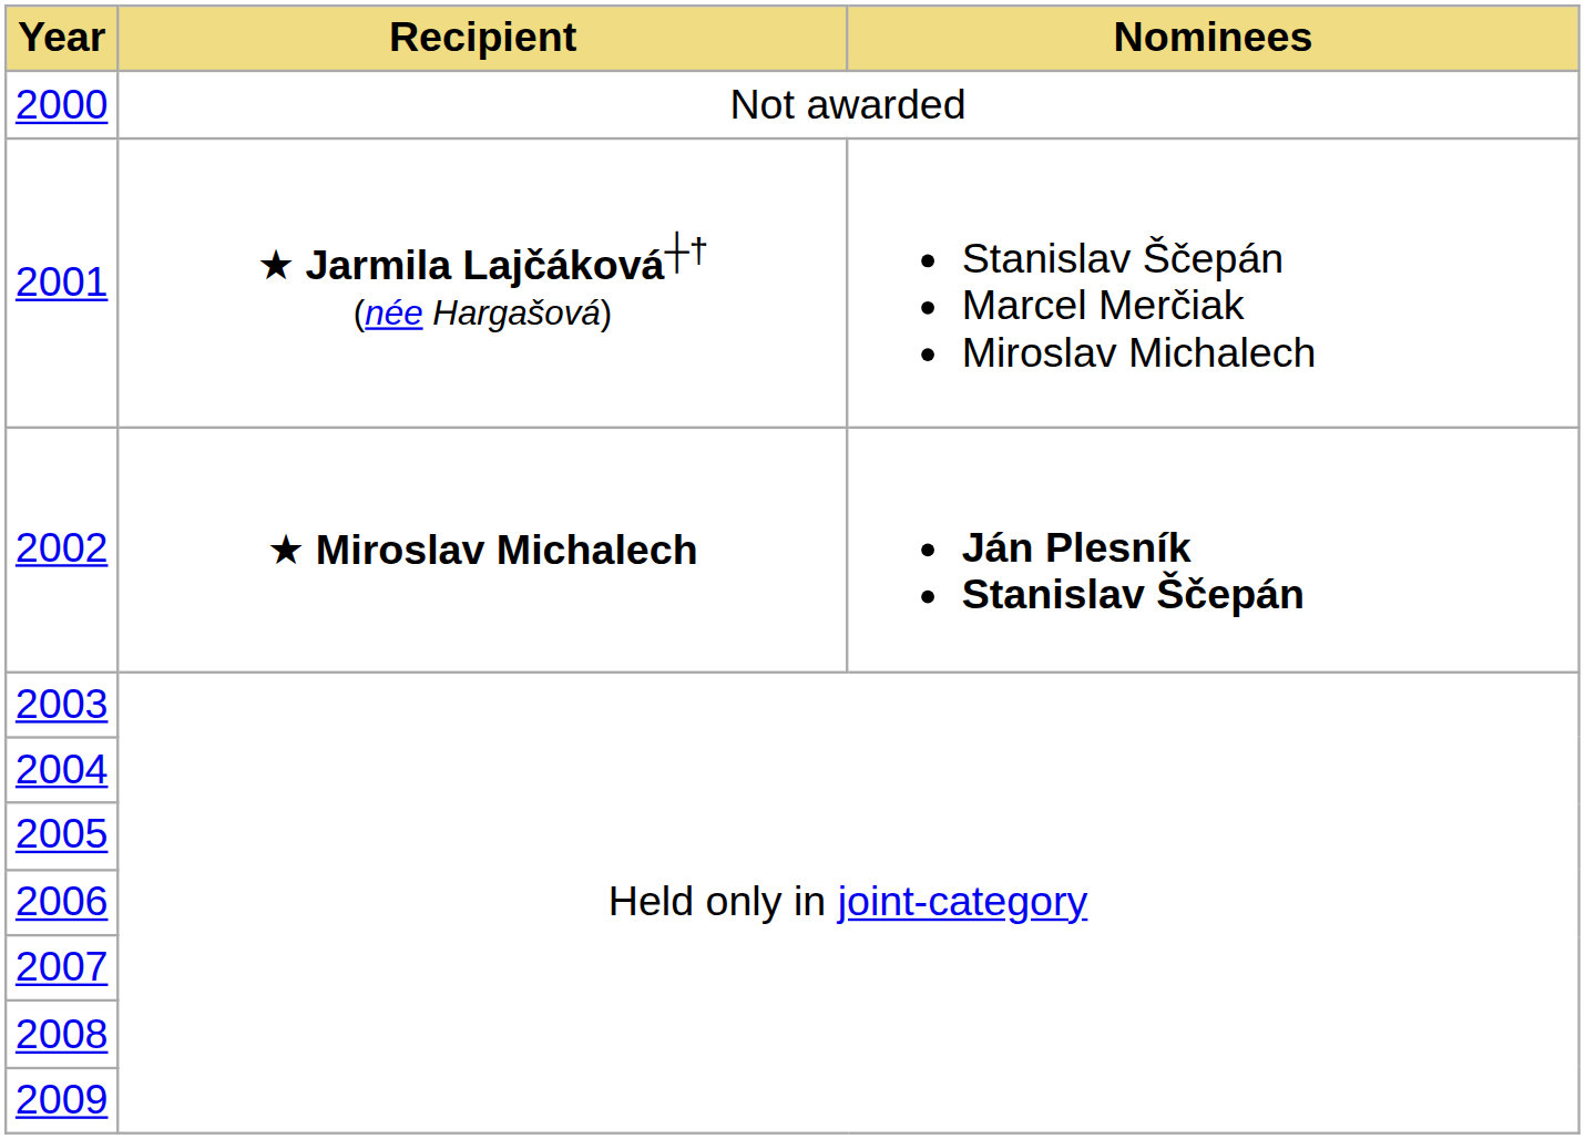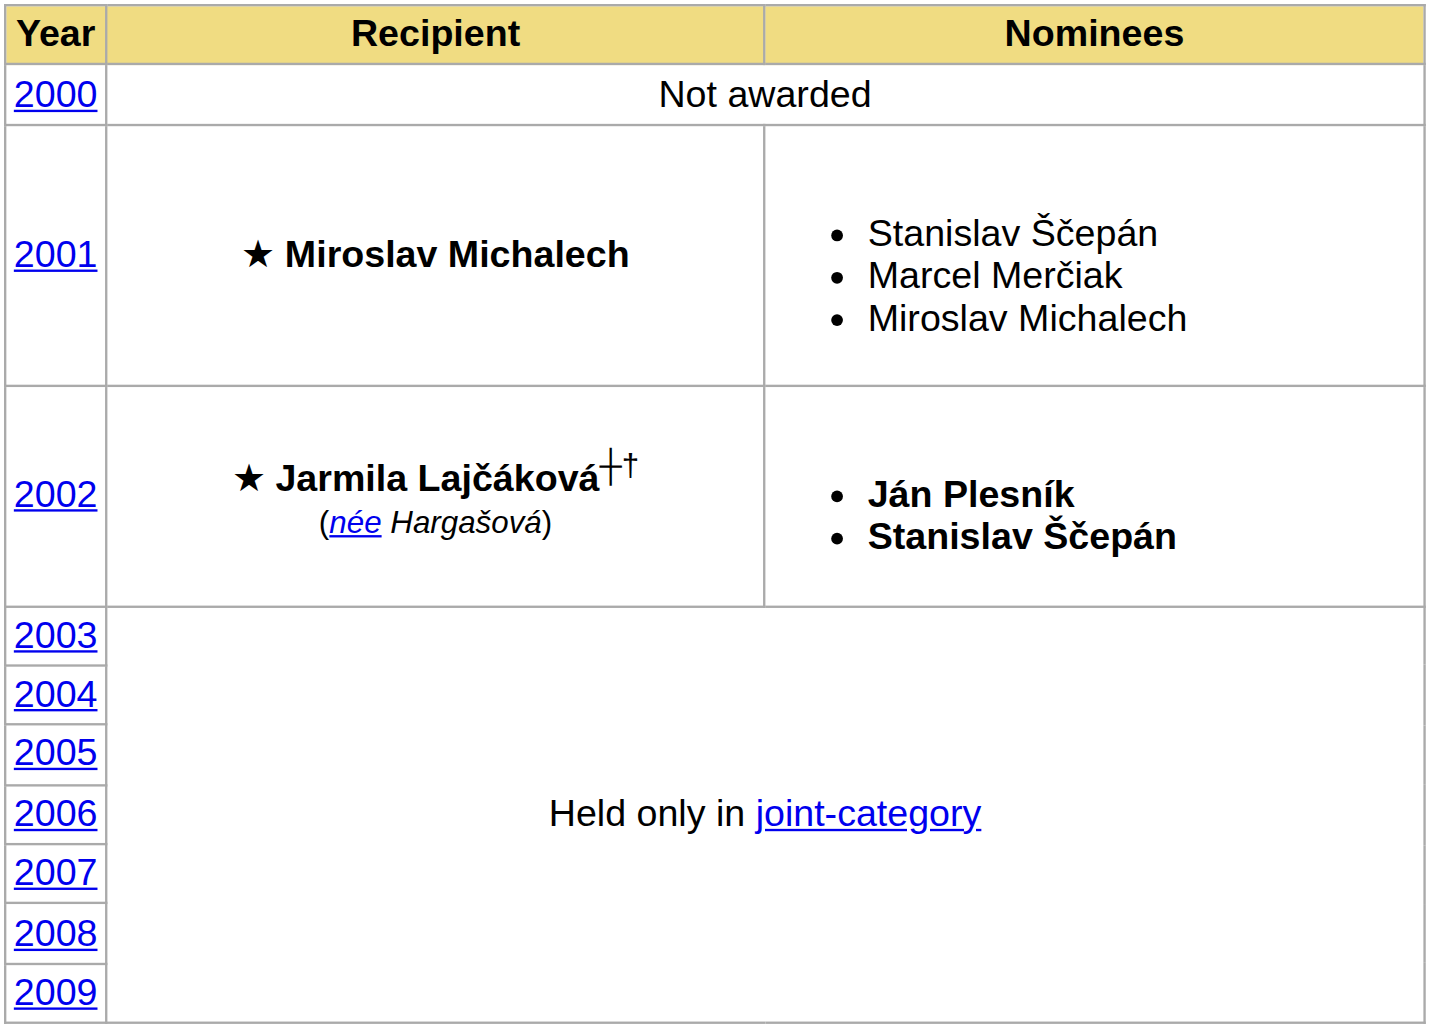2001 | Recipient: ★ Jarmila Lajčáková┼† (née Hargašová) -> ★ Miroslav Michalech
2002 | Recipient: ★ Miroslav Michalech -> ★ Jarmila Lajčáková┼† (née Hargašová)
